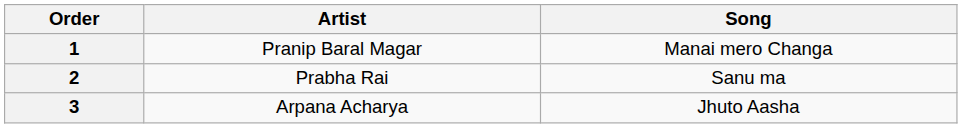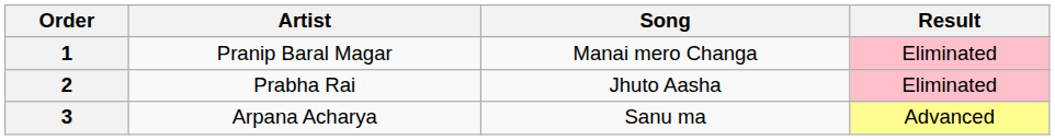+ column: Result | Eliminated | Eliminated | Advanced
2 | Song: Sanu ma -> Jhuto Aasha
3 | Song: Jhuto Aasha -> Sanu ma
